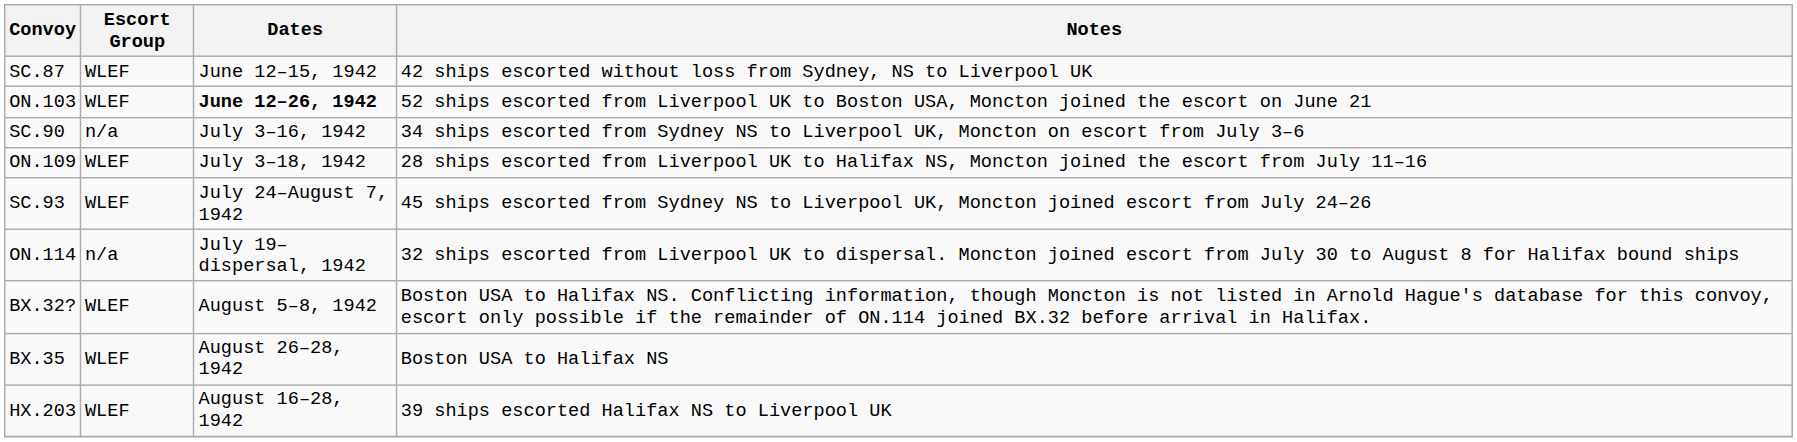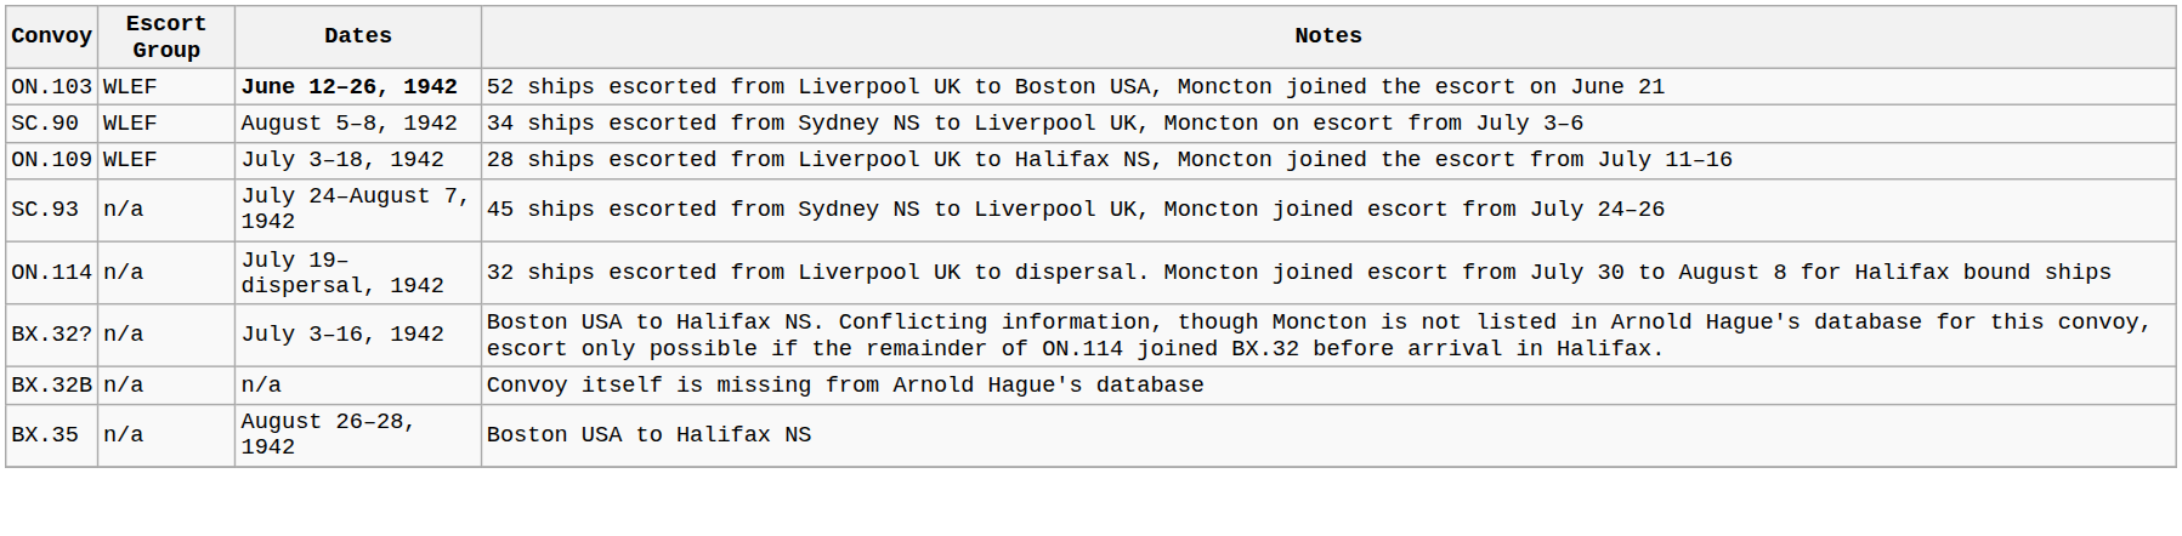- row: SC.87 | WLEF | June 12–15, 1942 | 42 ships escorted without loss from Sydney, NS to Liverpool UK
SC.90 | Escort Group: n/a -> WLEF
SC.90 | Dates: July 3–16, 1942 -> August 5–8, 1942
SC.93 | Escort Group: WLEF -> n/a
BX.32? | Escort Group: WLEF -> n/a
BX.32? | Dates: August 5–8, 1942 -> July 3–16, 1942
+ row: BX.32B | n/a | n/a | Convoy itself is missing from Arnold Hague's database
BX.35 | Escort Group: WLEF -> n/a
- row: HX.203 | WLEF | August 16–28, 1942 | 39 ships escorted Halifax NS to Liverpool UK
